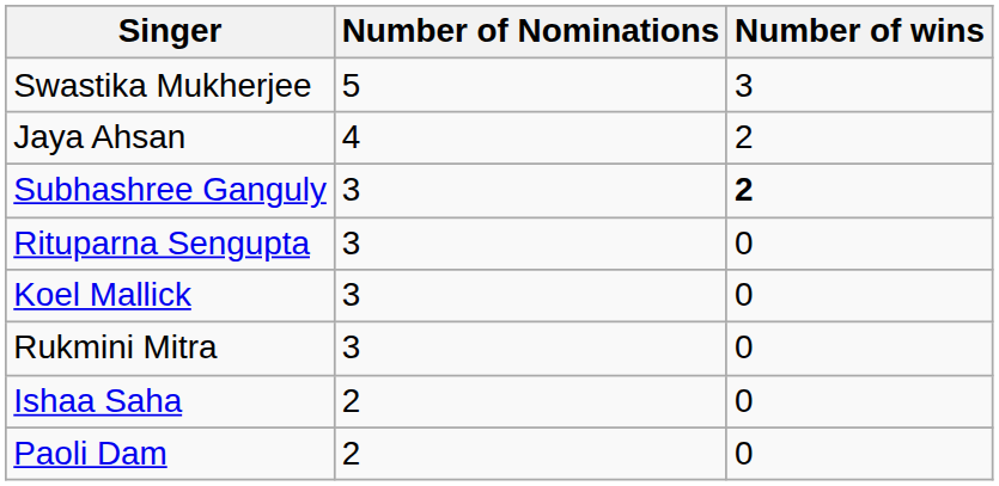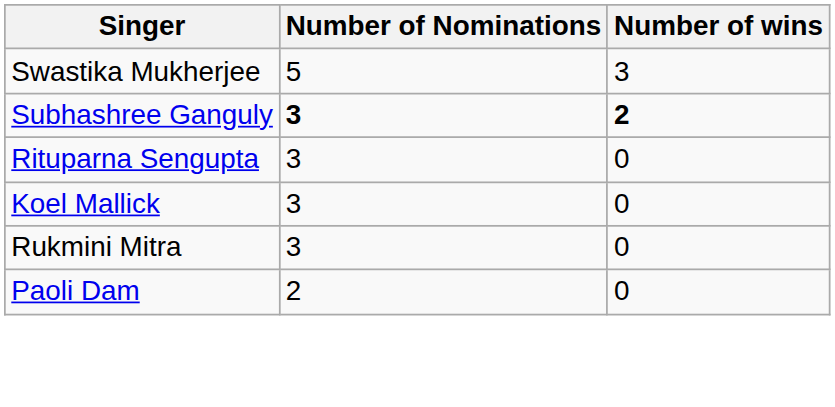- row: Jaya Ahsan | 4 | 2
Subhashree Ganguly | Number of Nominations: normal -> bold
- row: Ishaa Saha | 2 | 0
